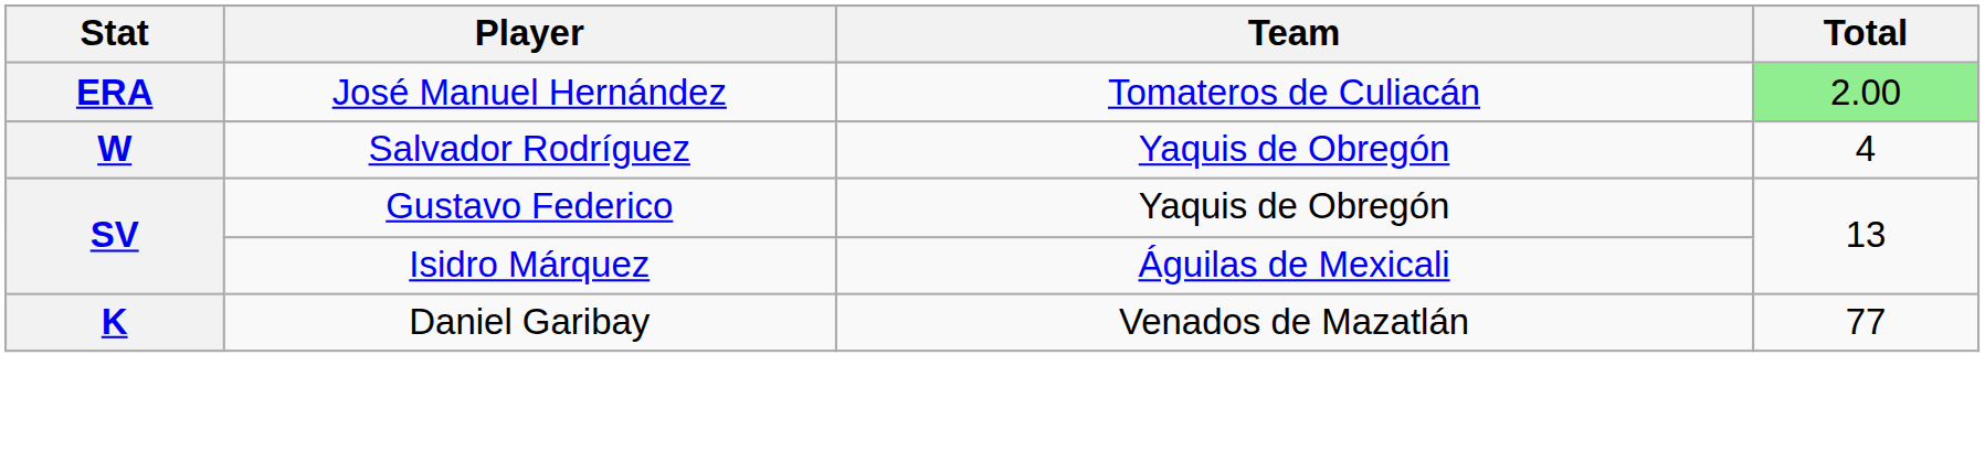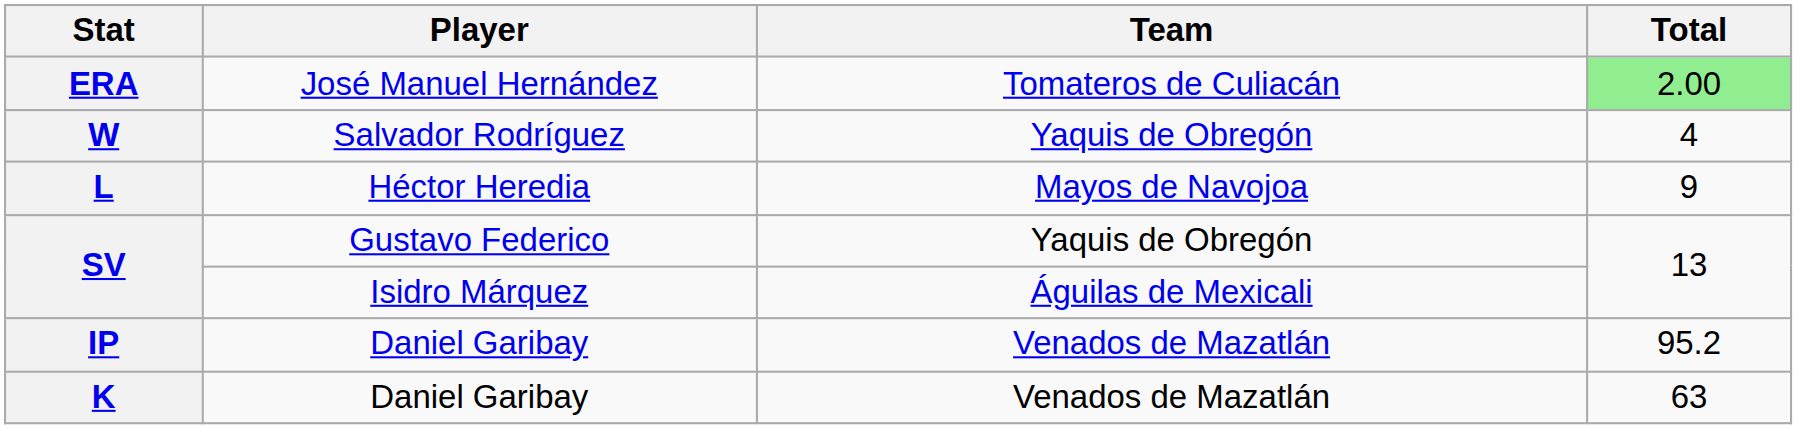+ row: L | Héctor Heredia | Mayos de Navojoa | 9
+ row: IP | Daniel Garibay | Venados de Mazatlán | 95.2
K | Total: 77 -> 63
